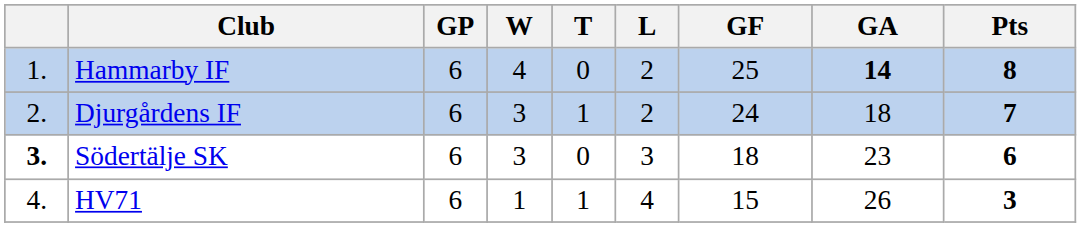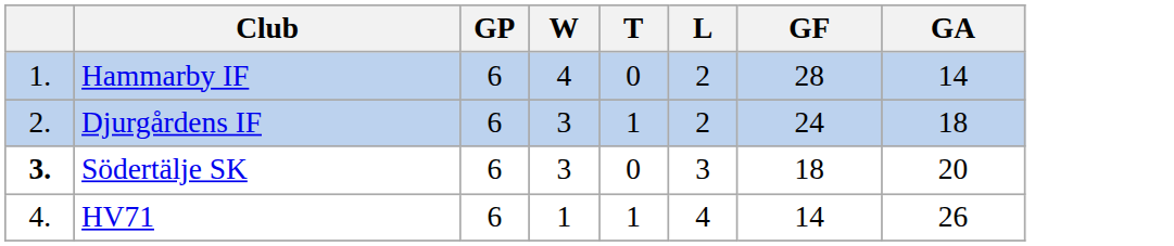- column: Pts | 8 | 7 | 6 | 3
Hammarby IF | GF: 25 -> 28
Hammarby IF | GA: bold -> normal
Södertälje SK | GA: 23 -> 20
HV71 | GF: 15 -> 14
